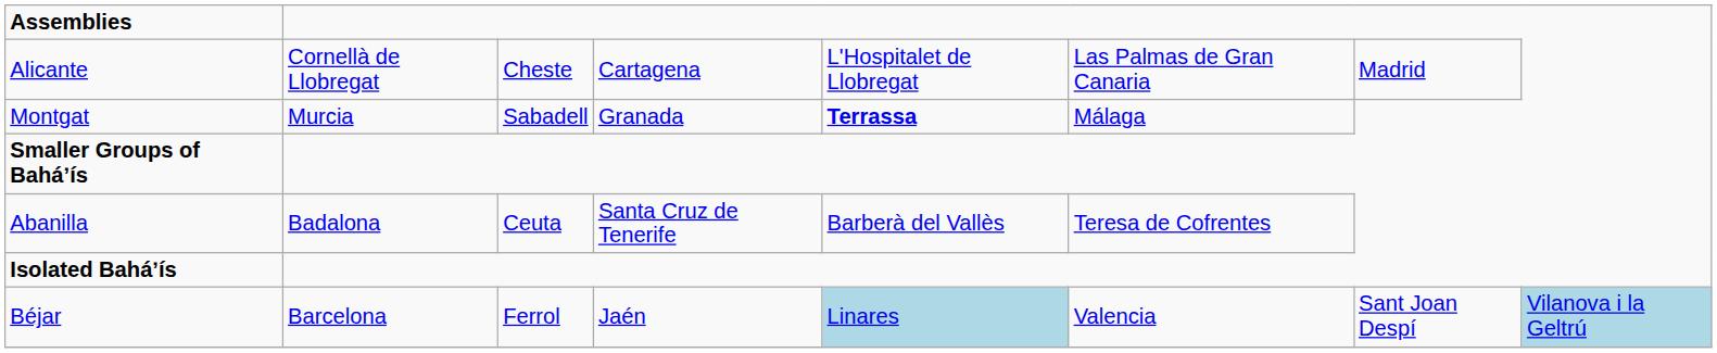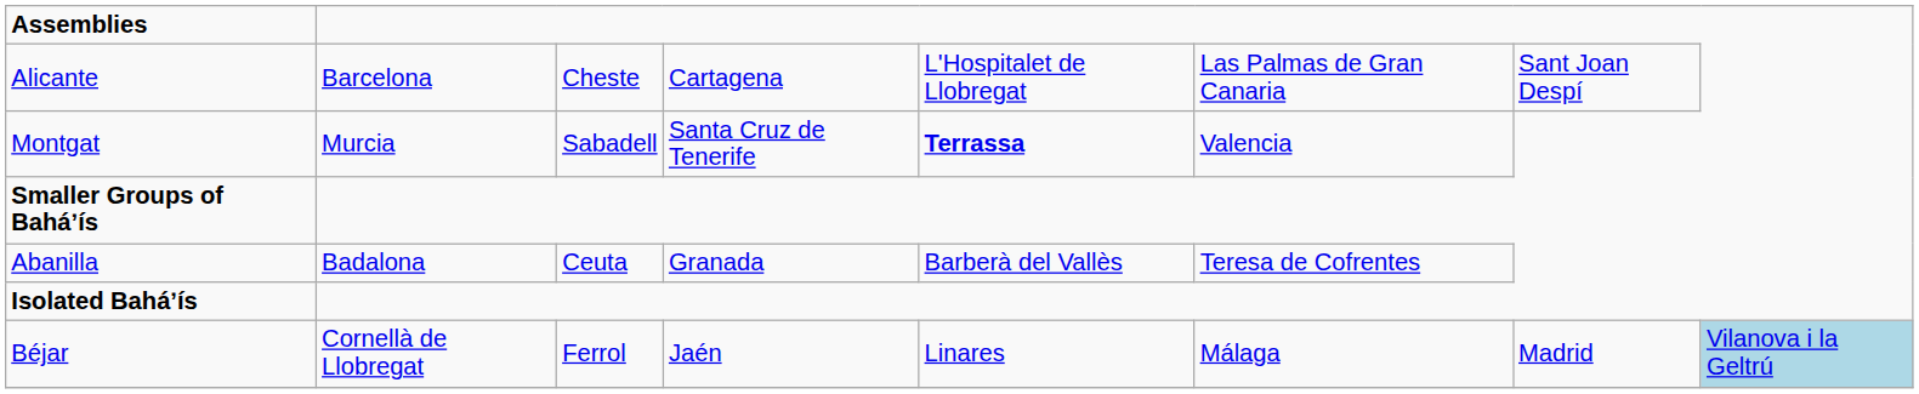Alicante | column 2: Cornellà de Llobregat -> Barcelona
Alicante | column 7: Madrid -> Sant Joan Despí
Montgat | column 4: Granada -> Santa Cruz de Tenerife
Montgat | column 6: Málaga -> Valencia
Abanilla | column 4: Santa Cruz de Tenerife -> Granada
Béjar | column 2: Barcelona -> Cornellà de Llobregat
Béjar | column 5: lightblue background -> no background
Béjar | column 6: Valencia -> Málaga
Béjar | column 7: Sant Joan Despí -> Madrid
